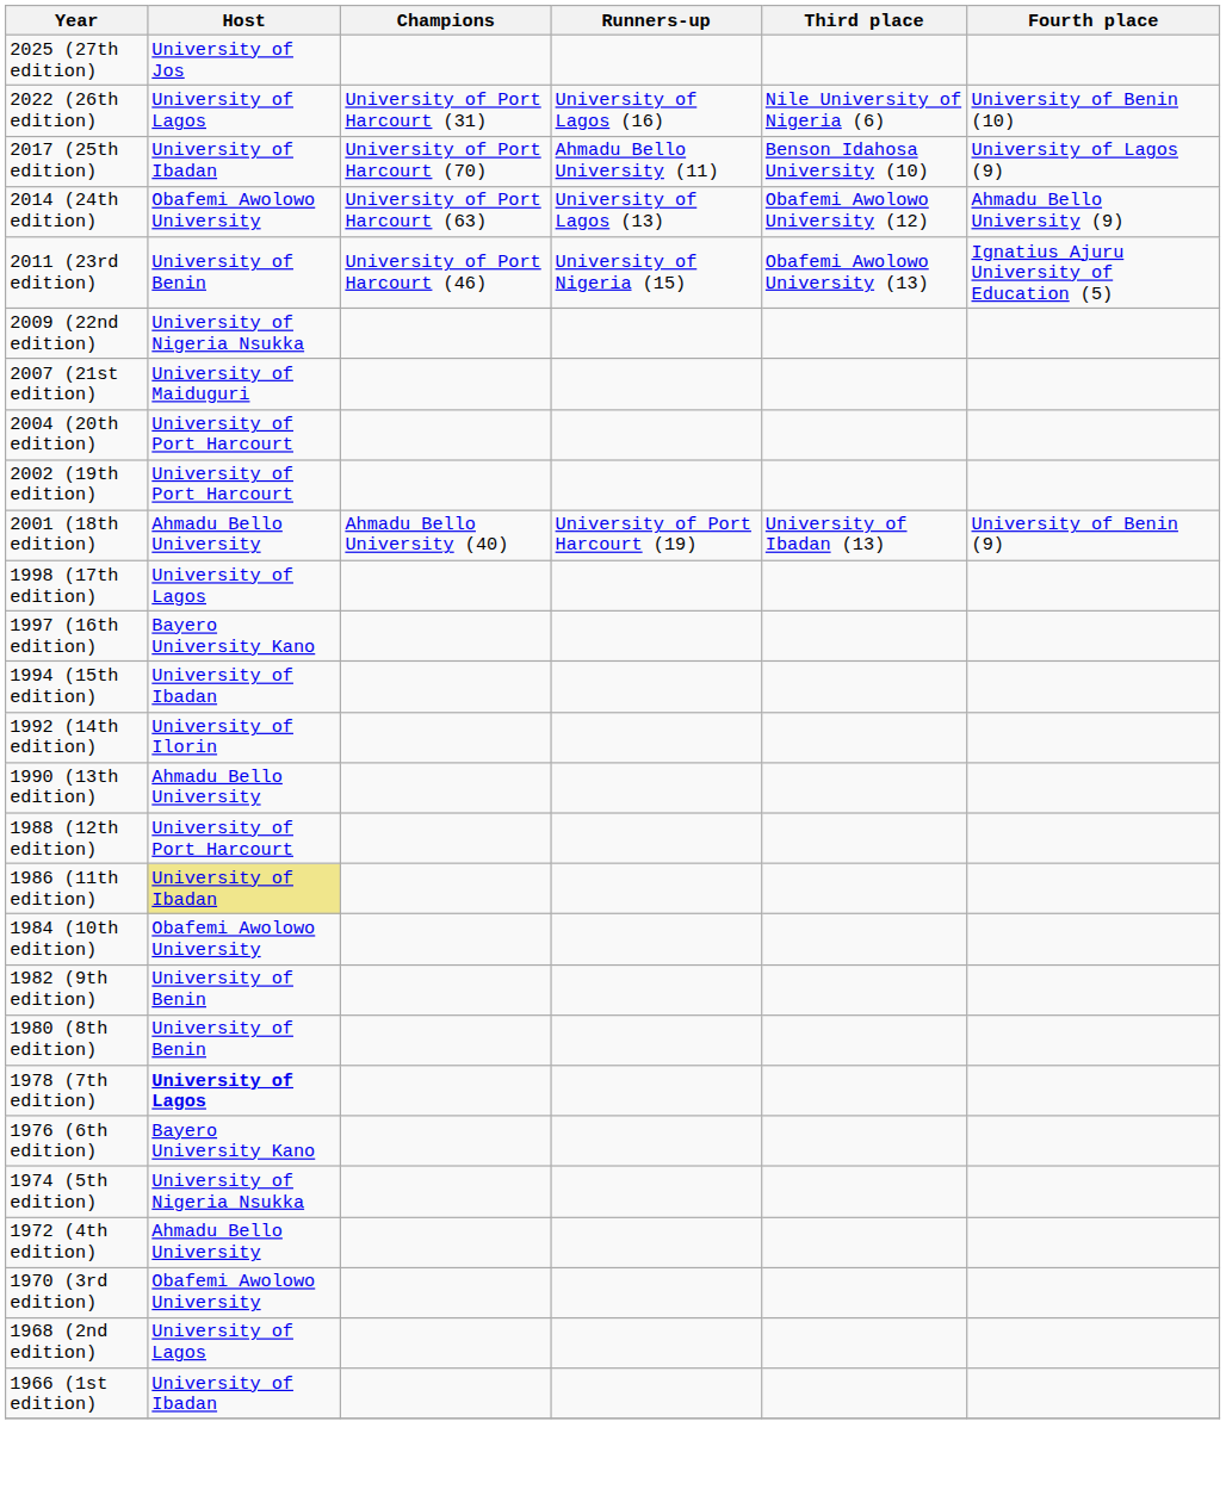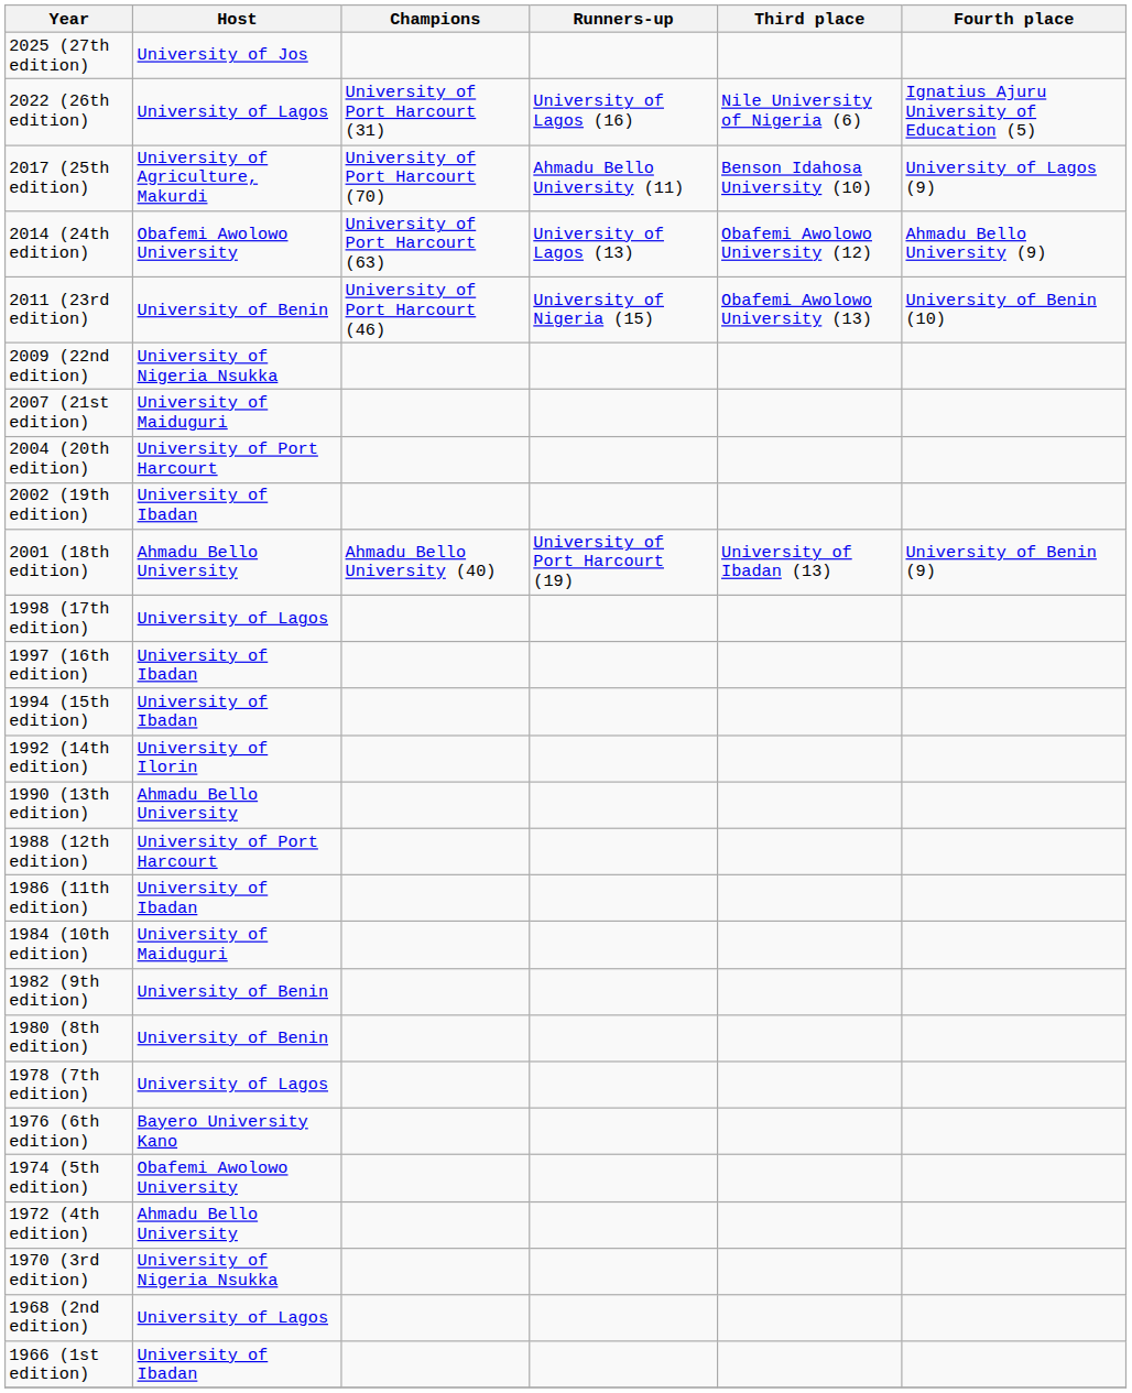2022 (26th edition) | Fourth place: University of Benin (10) -> Ignatius Ajuru University of Education (5)
2017 (25th edition) | Host: University of Ibadan -> University of Agriculture, Makurdi
2011 (23rd edition) | Fourth place: Ignatius Ajuru University of Education (5) -> University of Benin (10)
2002 (19th edition) | Host: University of Port Harcourt -> University of Ibadan
1997 (16th edition) | Host: Bayero University Kano -> University of Ibadan
1986 (11th edition) | Host: khaki background -> no background
1984 (10th edition) | Host: Obafemi Awolowo University -> University of Maiduguri
1978 (7th edition) | Host: bold -> normal
1974 (5th edition) | Host: University of Nigeria Nsukka -> Obafemi Awolowo University
1970 (3rd edition) | Host: Obafemi Awolowo University -> University of Nigeria Nsukka
